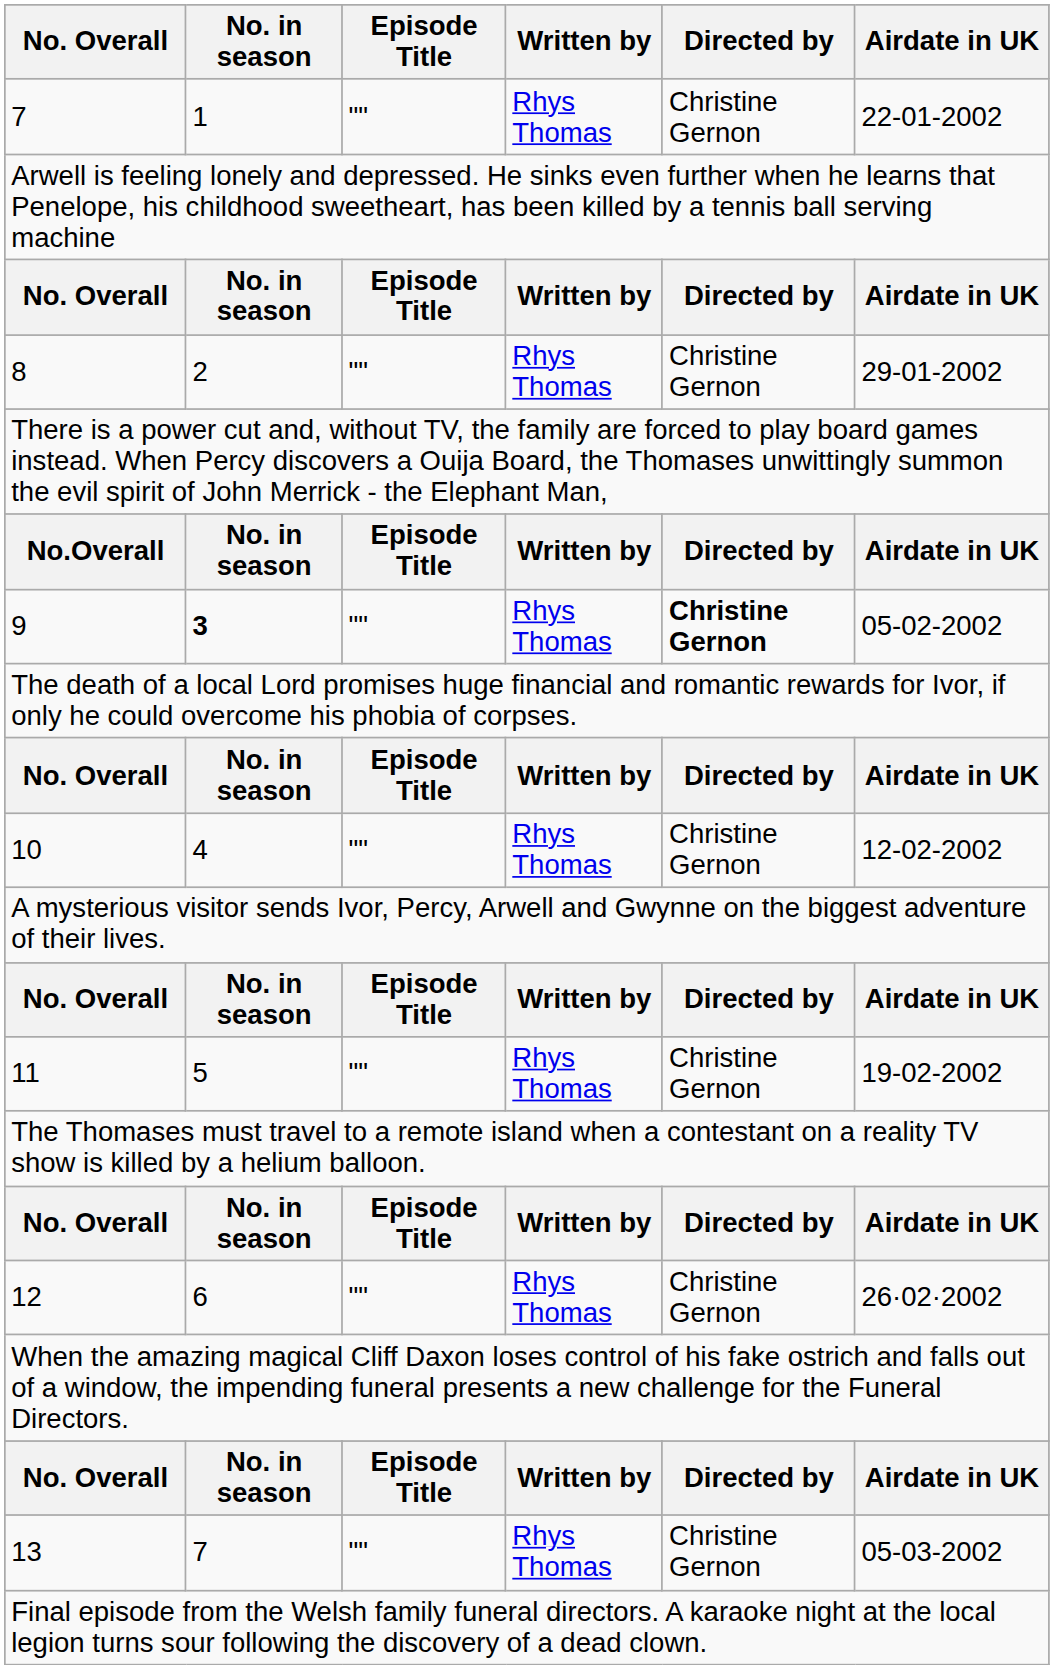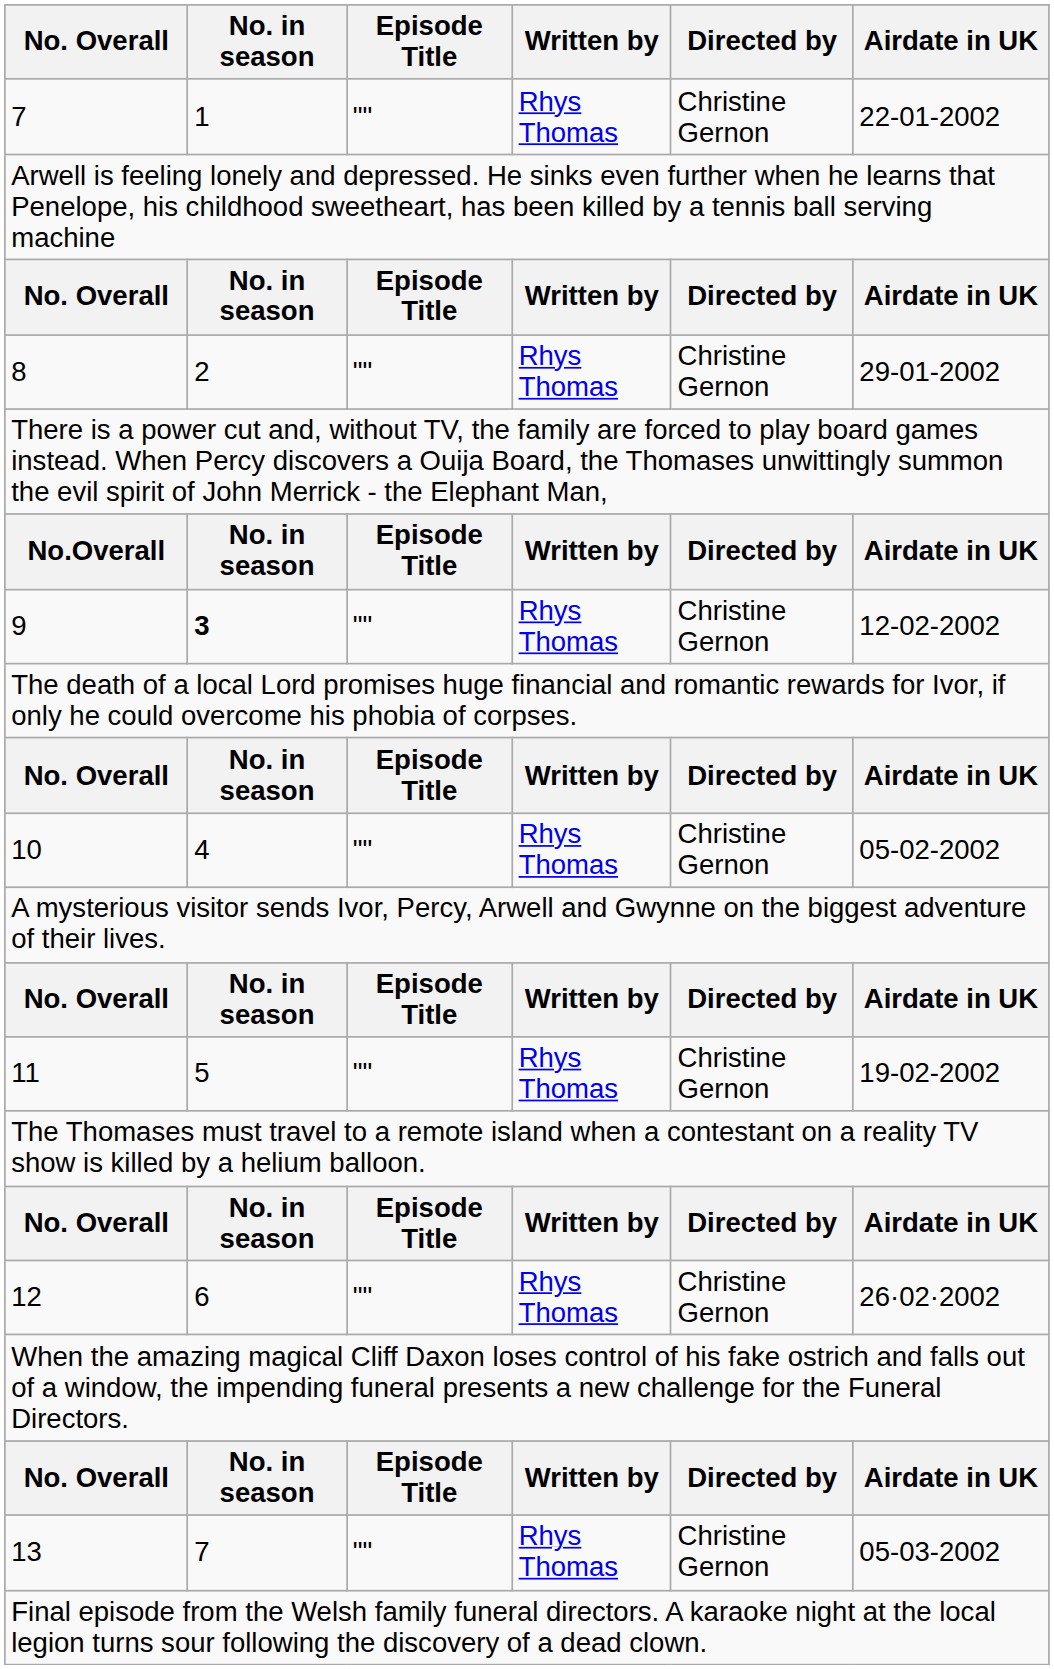9 | Directed by: bold -> normal
9 | Airdate in UK: 05-02-2002 -> 12-02-2002
10 | Airdate in UK: 12-02-2002 -> 05-02-2002
